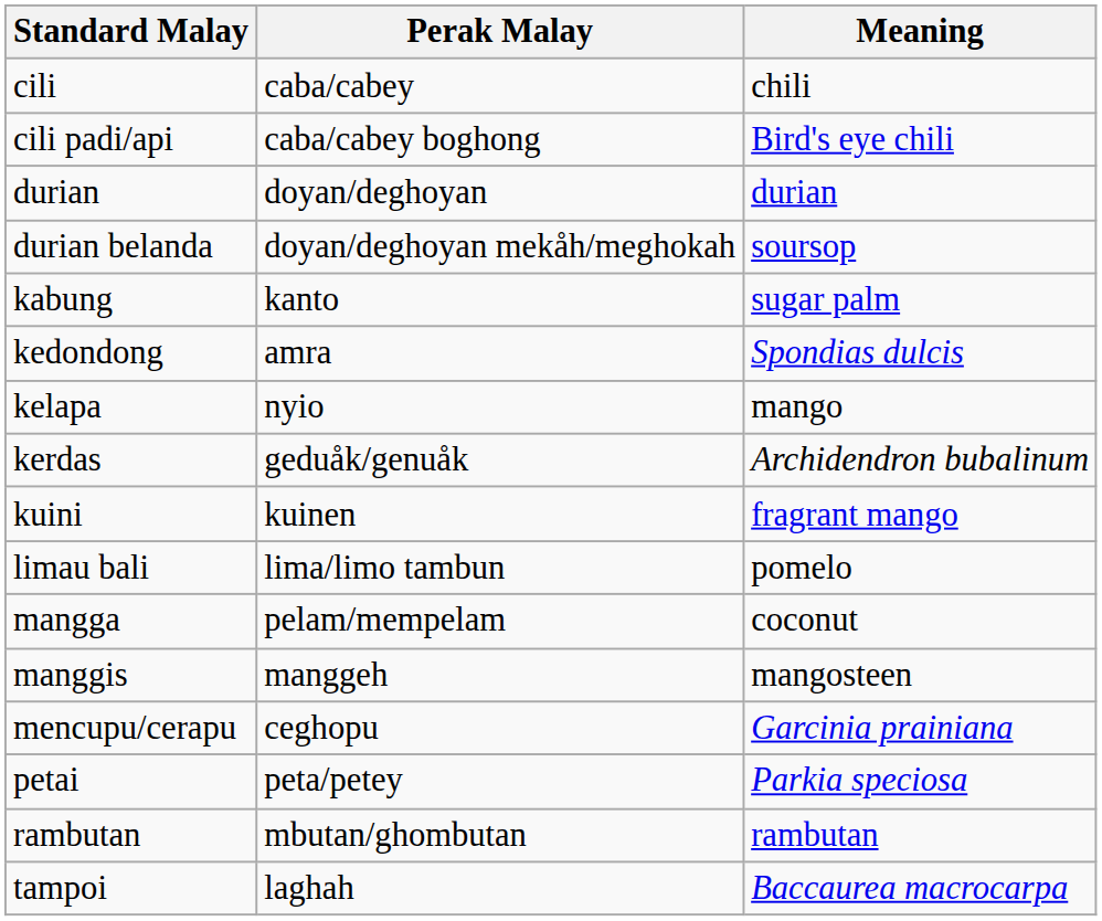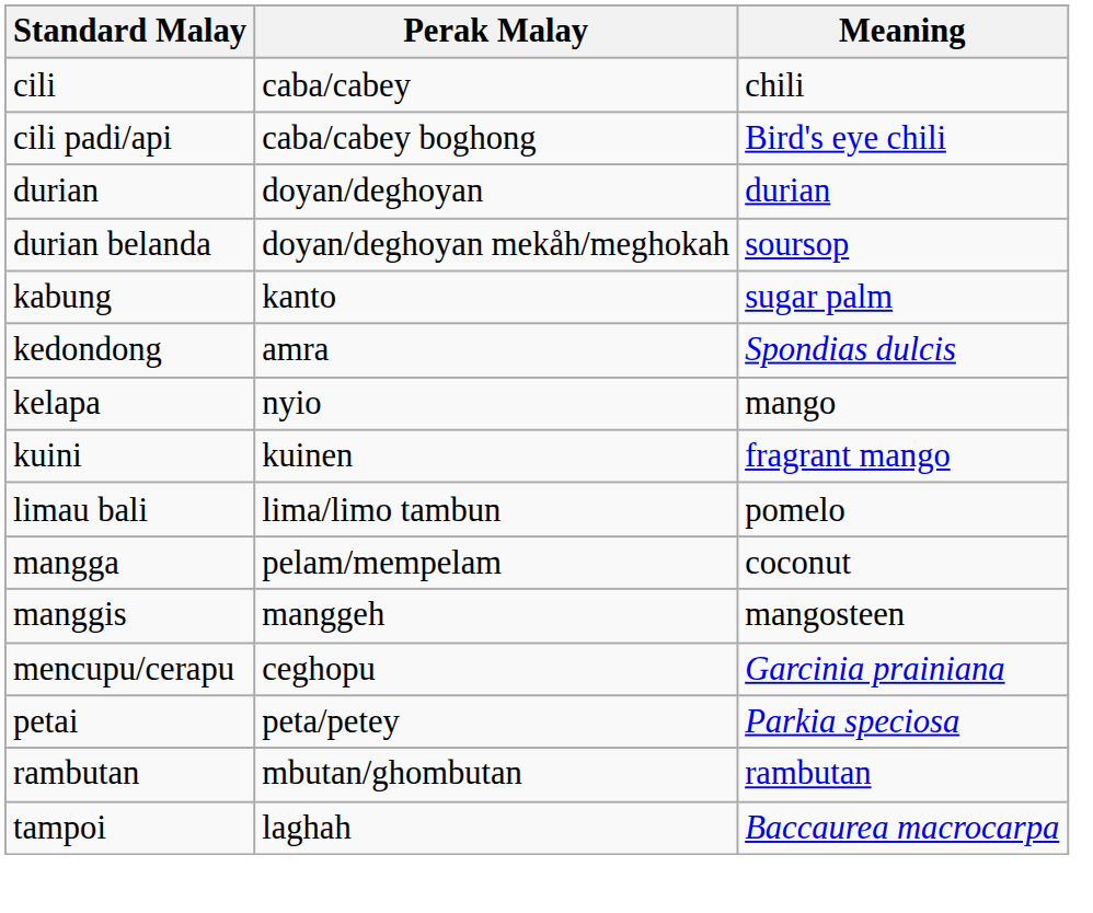- row: kerdas | geduåk/genuåk | Archidendron bubalinum
